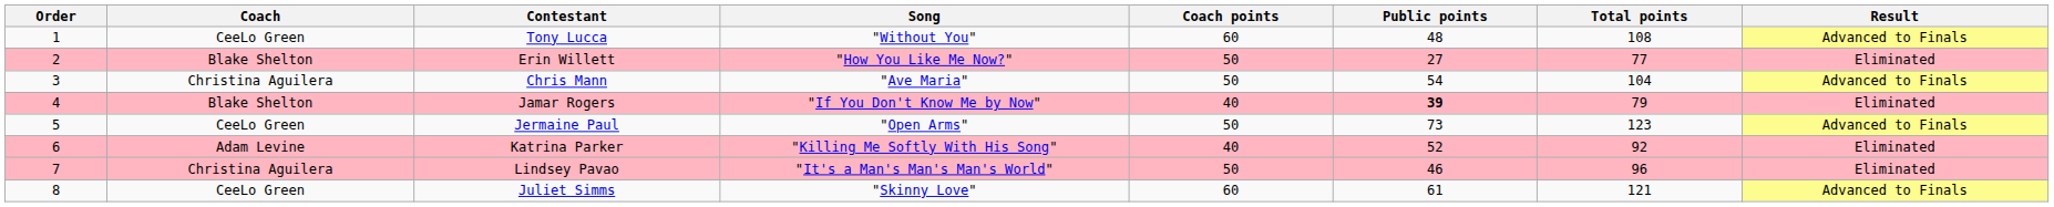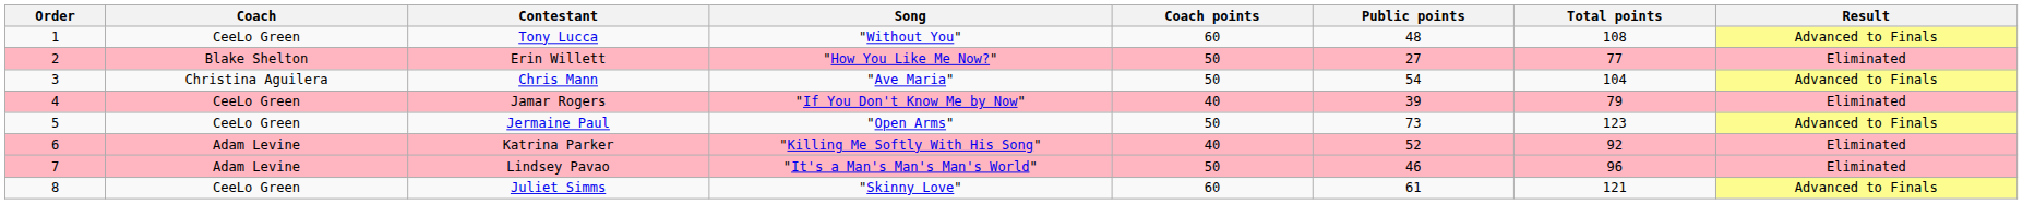Jamar Rogers | Coach: Blake Shelton -> CeeLo Green
Jamar Rogers | Public points: bold -> normal
Lindsey Pavao | Coach: Christina Aguilera -> Adam Levine
